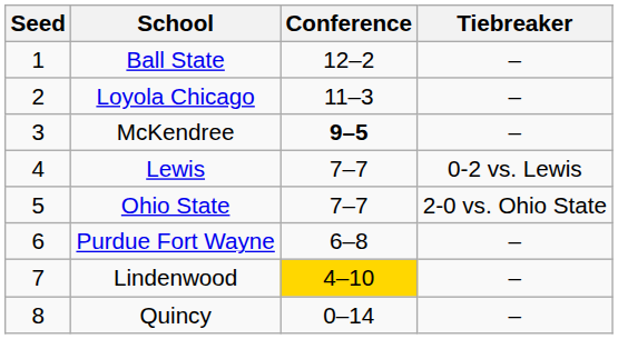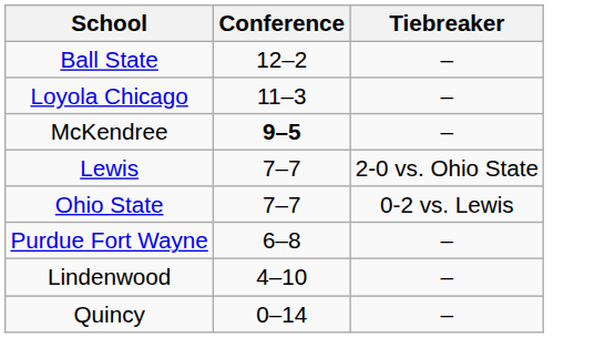- column: Seed | 1 | 2 | 3 | 4 | 5 | 6 | 7 | 8
Lewis | Tiebreaker: 0-2 vs. Lewis -> 2-0 vs. Ohio State
Ohio State | Tiebreaker: 2-0 vs. Ohio State -> 0-2 vs. Lewis
Lindenwood | Conference: gold background -> no background
